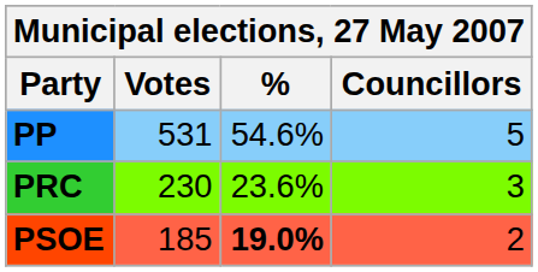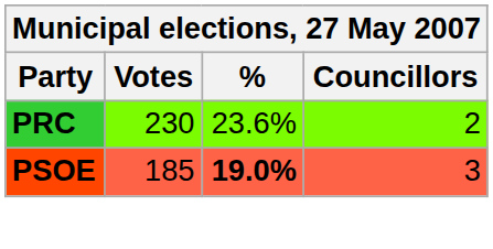- row: PP | 531 | 54.6% | 5
PRC | Councillors: 3 -> 2
PSOE | Councillors: 2 -> 3
